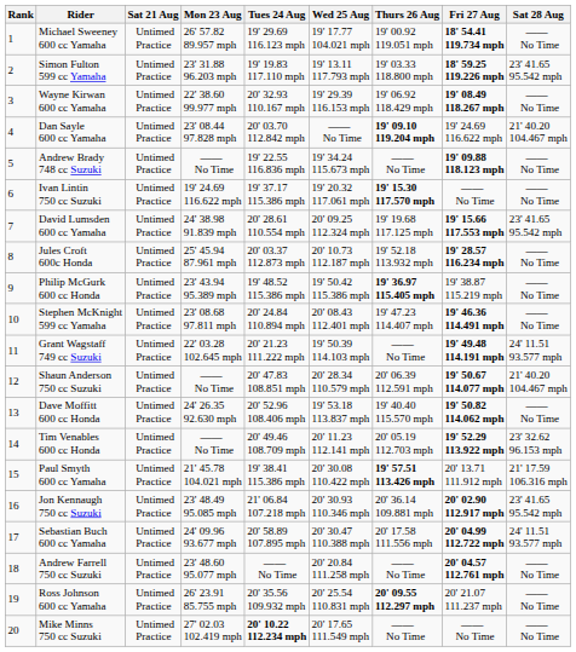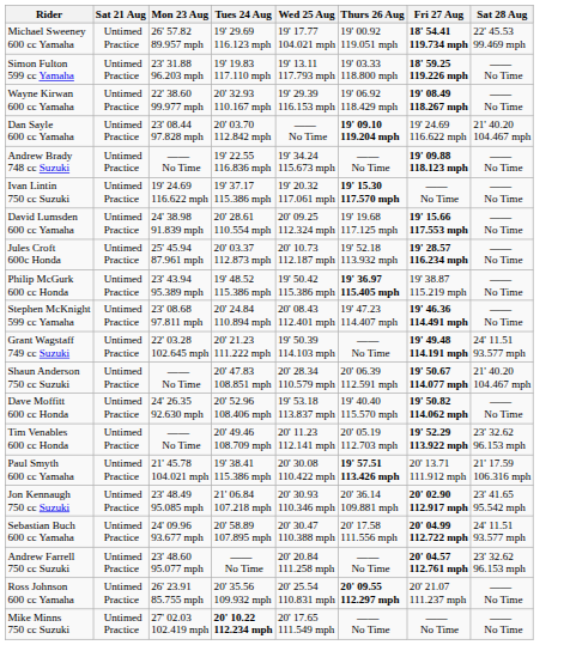- column: Rank | 1 | 2 | 3 | 4 | 5 | 6 | 7 | 8 | 9 | 10 | 11 | 12 | 13 | 14 | 15 | 16 | 17 | 18 | 19 | 20
Michael Sweeney 600 cc Yamaha | Sat 28 Aug: —— No Time -> 22' 45.53 99.469 mph
Simon Fulton 599 cc Yamaha | Sat 28 Aug: 23' 41.65 95.542 mph -> —— No Time
David Lumsden 600 cc Yamaha | Sat 28 Aug: 23' 41.65 95.542 mph -> —— No Time
Andrew Farrell 750 cc Suzuki | Sat 28 Aug: —— No Time -> 23' 32.62 96.153 mph
